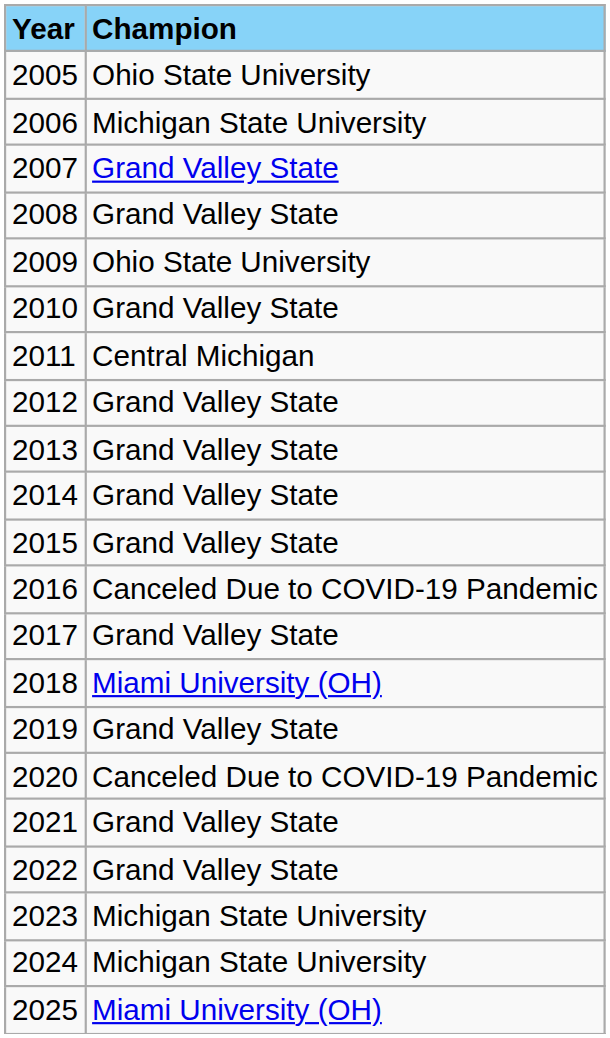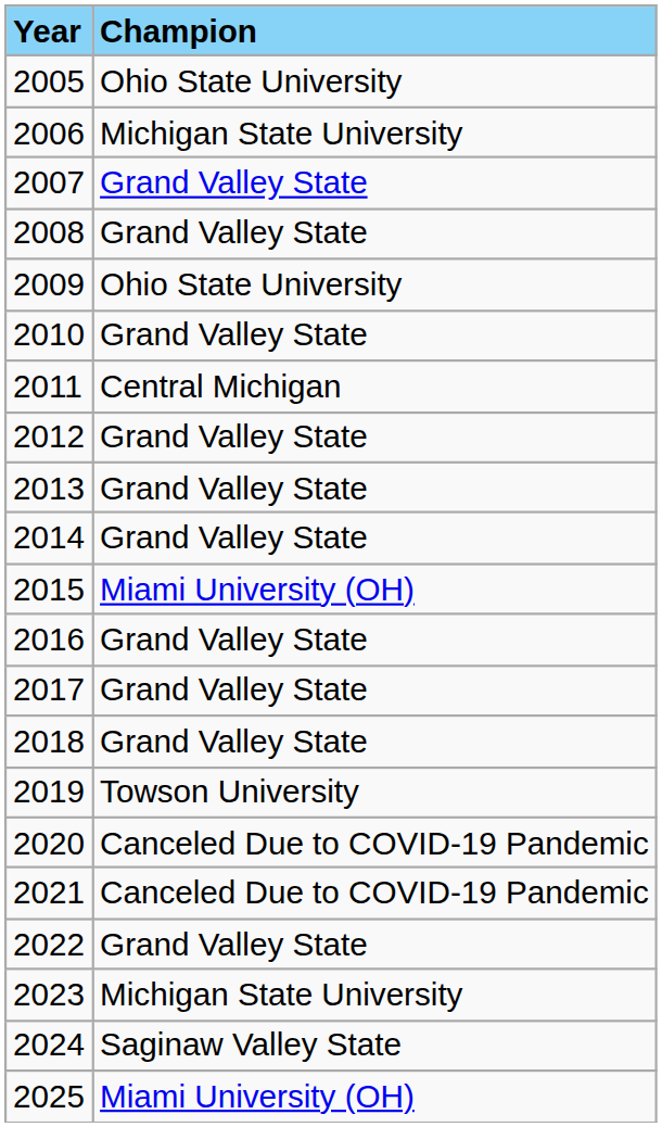2015 | Champion: Grand Valley State -> Miami University (OH)
2016 | Champion: Canceled Due to COVID-19 Pandemic -> Grand Valley State
2018 | Champion: Miami University (OH) -> Grand Valley State
2019 | Champion: Grand Valley State -> Towson University
2021 | Champion: Grand Valley State -> Canceled Due to COVID-19 Pandemic
2024 | Champion: Michigan State University -> Saginaw Valley State
